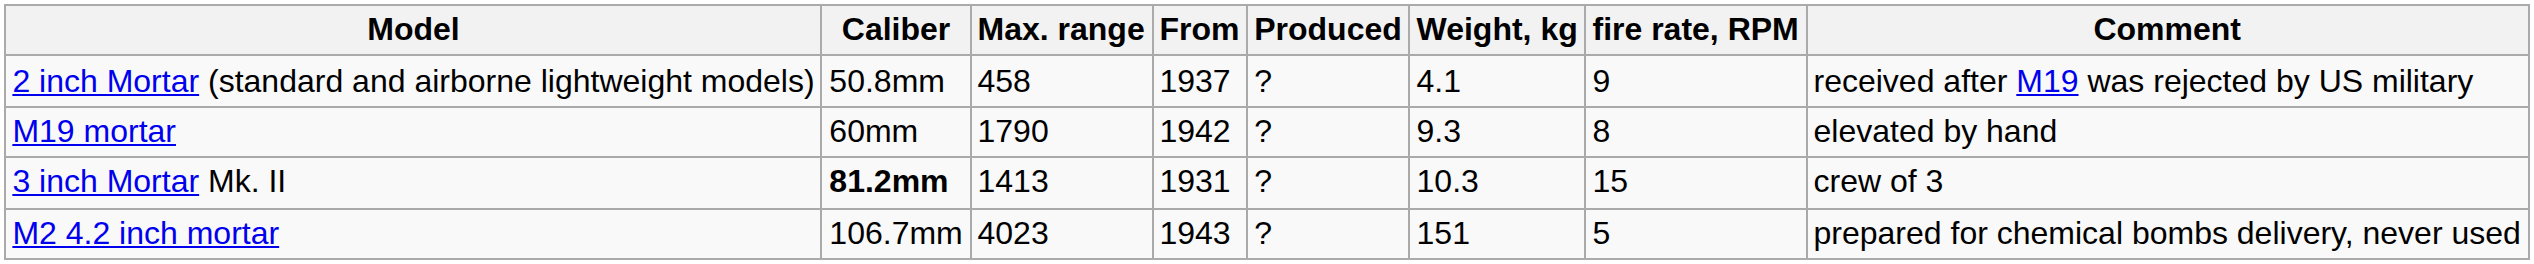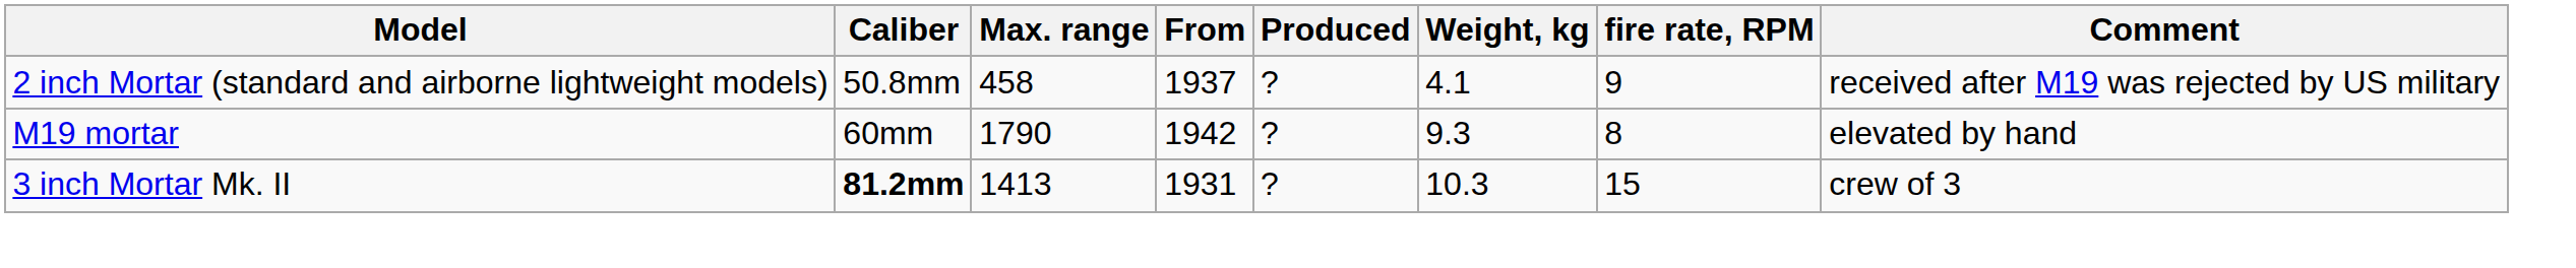- row: M2 4.2 inch mortar | 106.7mm | 4023 | 1943 | ? | 151 | 5 | prepared for chemical bombs delivery, never used
